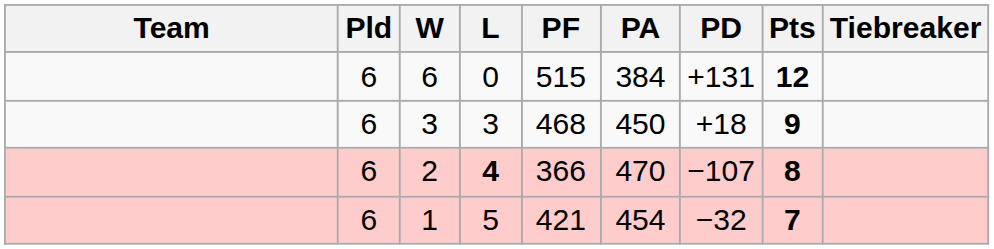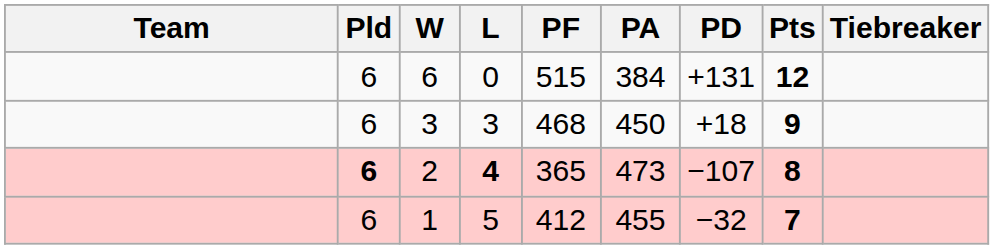2 | Pld: normal -> bold
2 | PF: 366 -> 365
2 | PA: 470 -> 473
1 | PF: 421 -> 412
1 | PA: 454 -> 455
